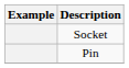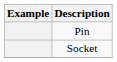rows swapped: Socket <-> Pin
